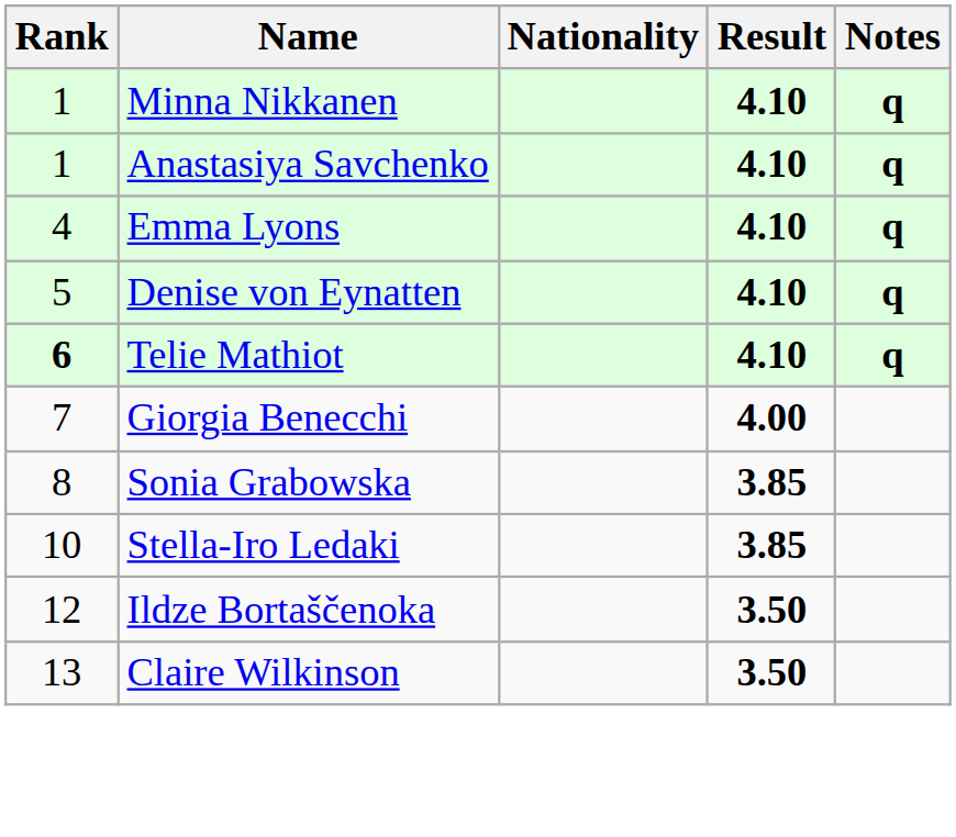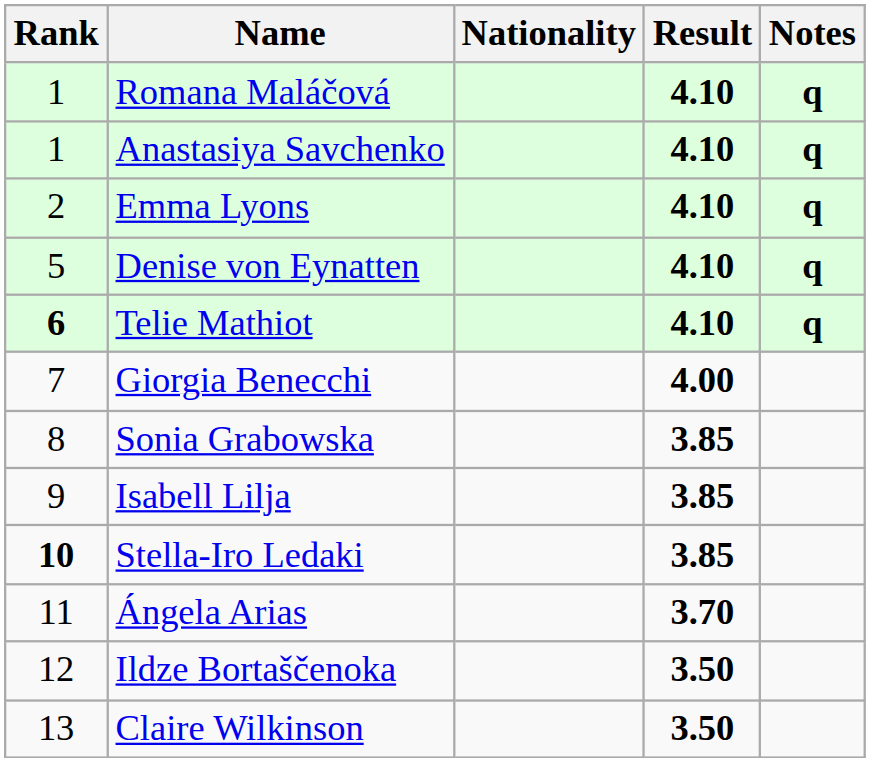+ row: 1 | Romana Maláčová | 4.10 | q
- row: 1 | Minna Nikkanen | 4.10 | q
Emma Lyons | Rank: 4 -> 2
+ row: 9 | Isabell Lilja | 3.85
Stella-Iro Ledaki | Rank: normal -> bold
+ row: 11 | Ángela Arias | 3.70
